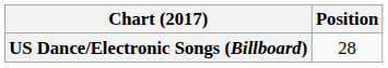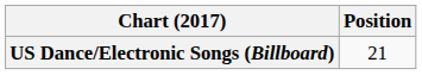US Dance/Electronic Songs (Billboard) | Position: 28 -> 21
